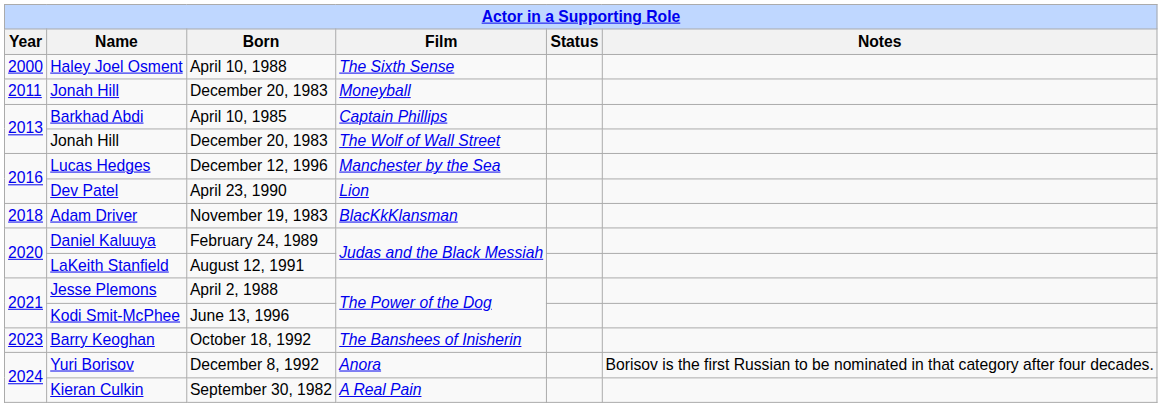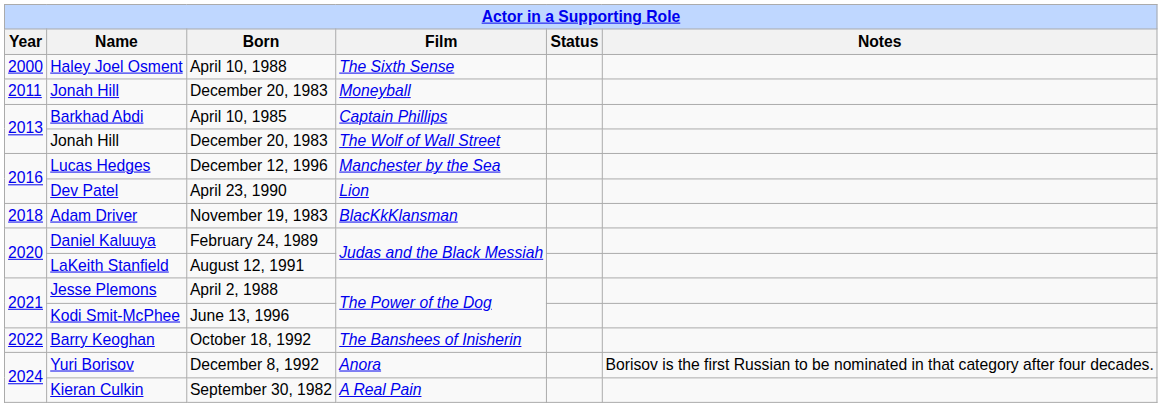Barry Keoghan | Year: 2023 -> 2022
